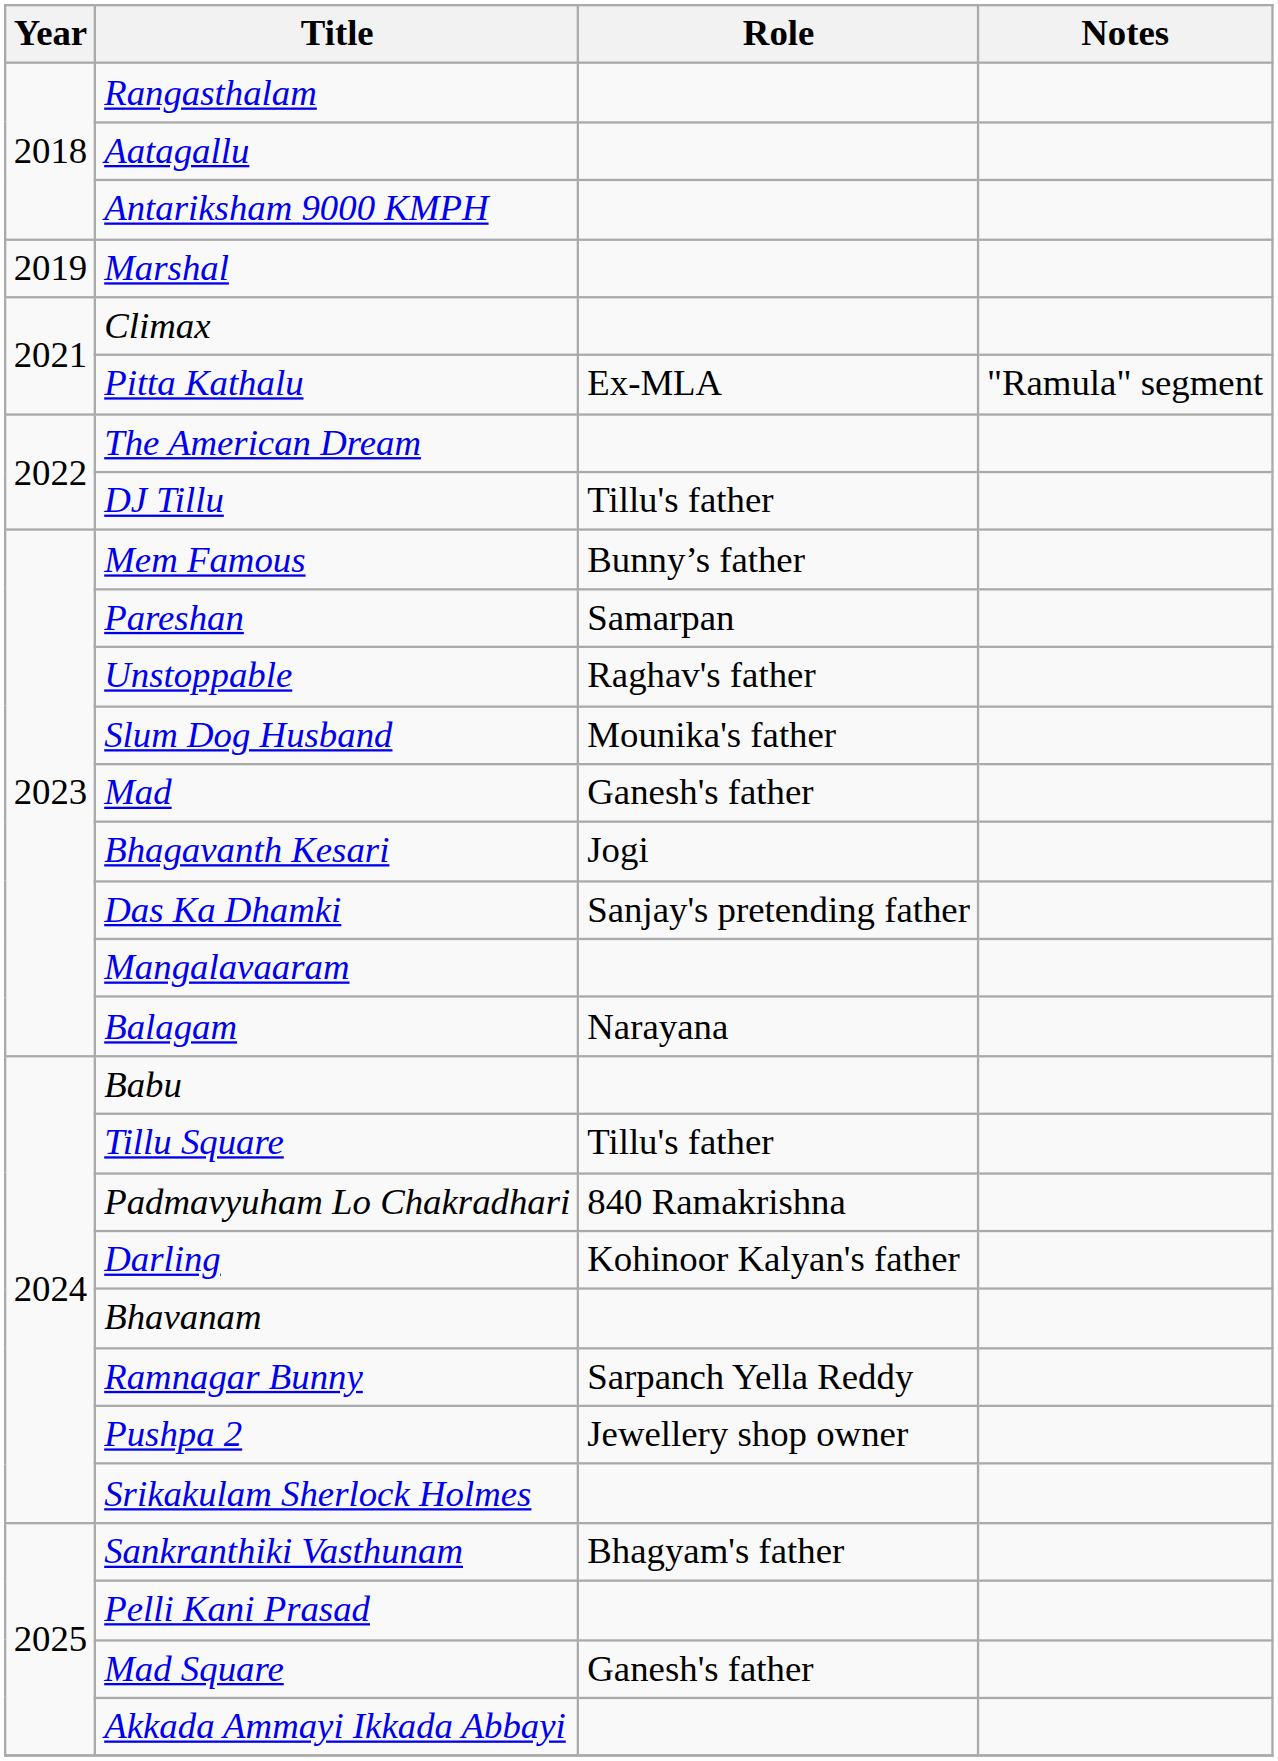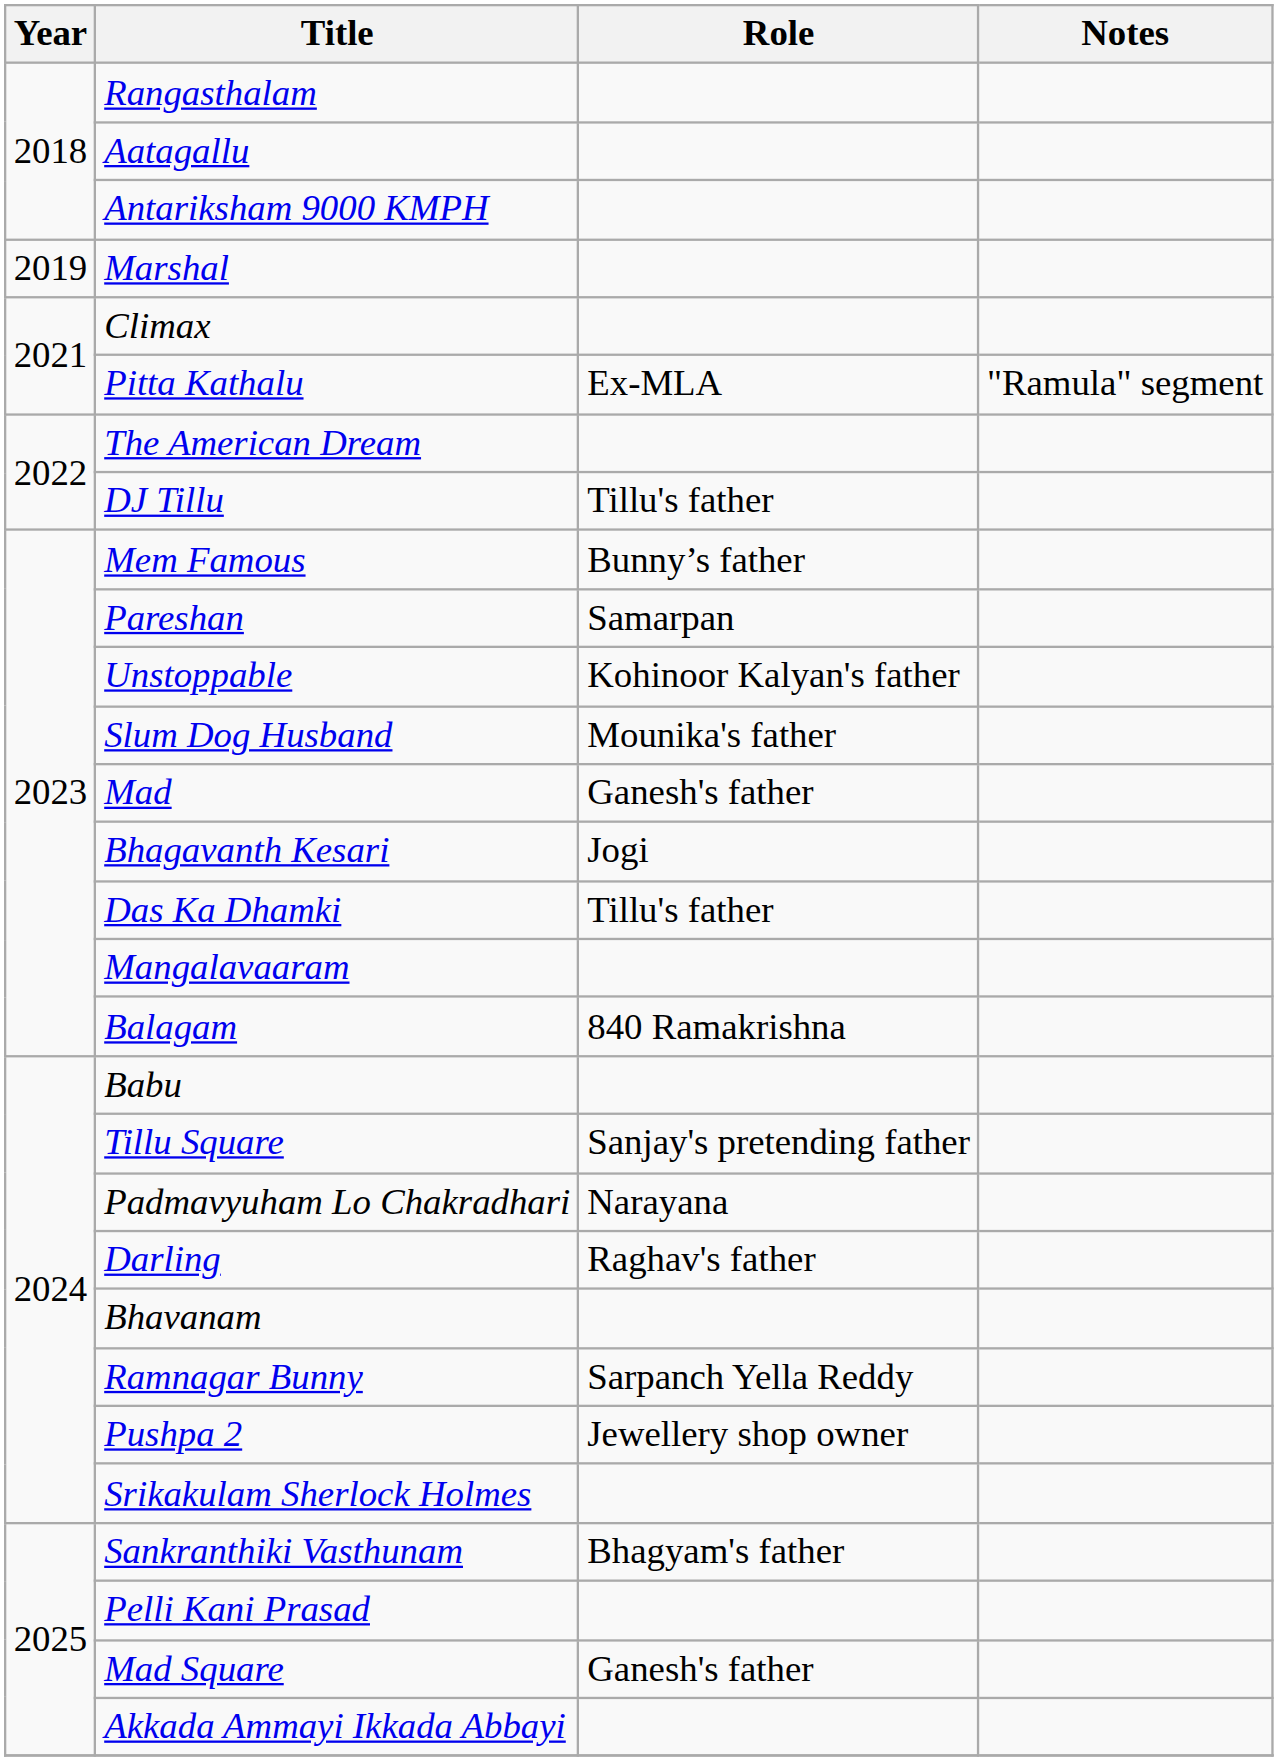Unstoppable | Role: Raghav's father -> Kohinoor Kalyan's father
Das Ka Dhamki | Role: Sanjay's pretending father -> Tillu's father
Balagam | Role: Narayana -> 840 Ramakrishna
Tillu Square | Role: Tillu's father -> Sanjay's pretending father
Padmavyuham Lo Chakradhari | Role: 840 Ramakrishna -> Narayana
Darling | Role: Kohinoor Kalyan's father -> Raghav's father
